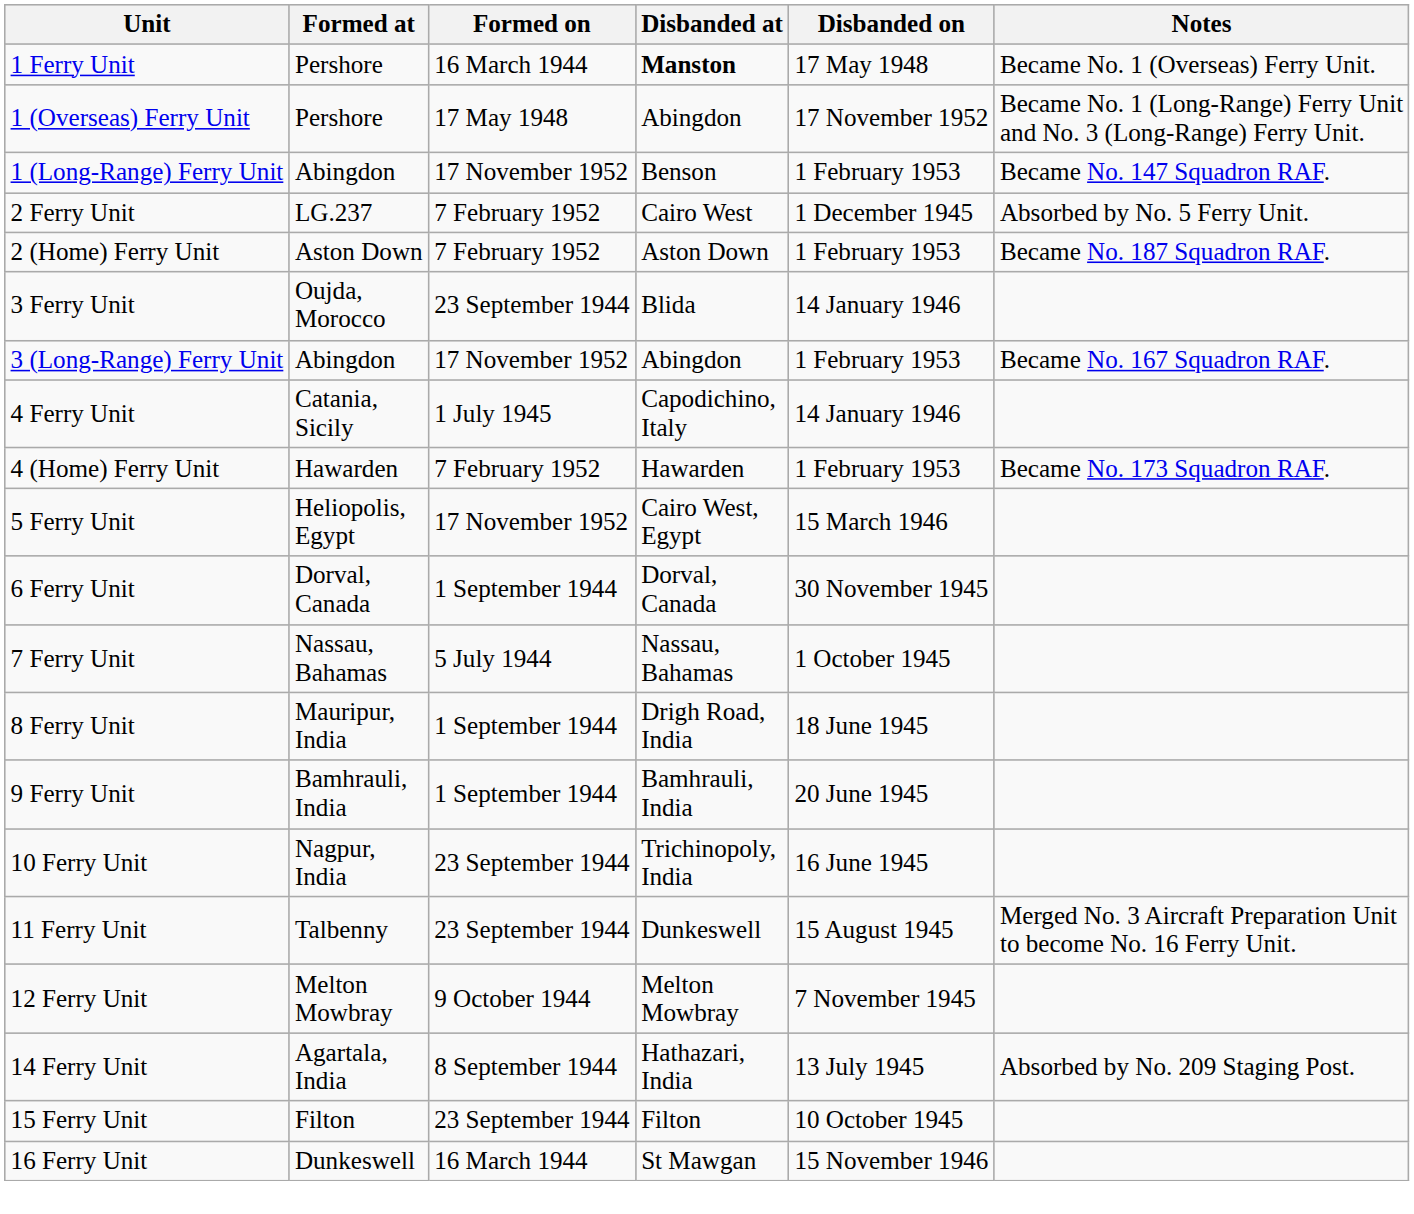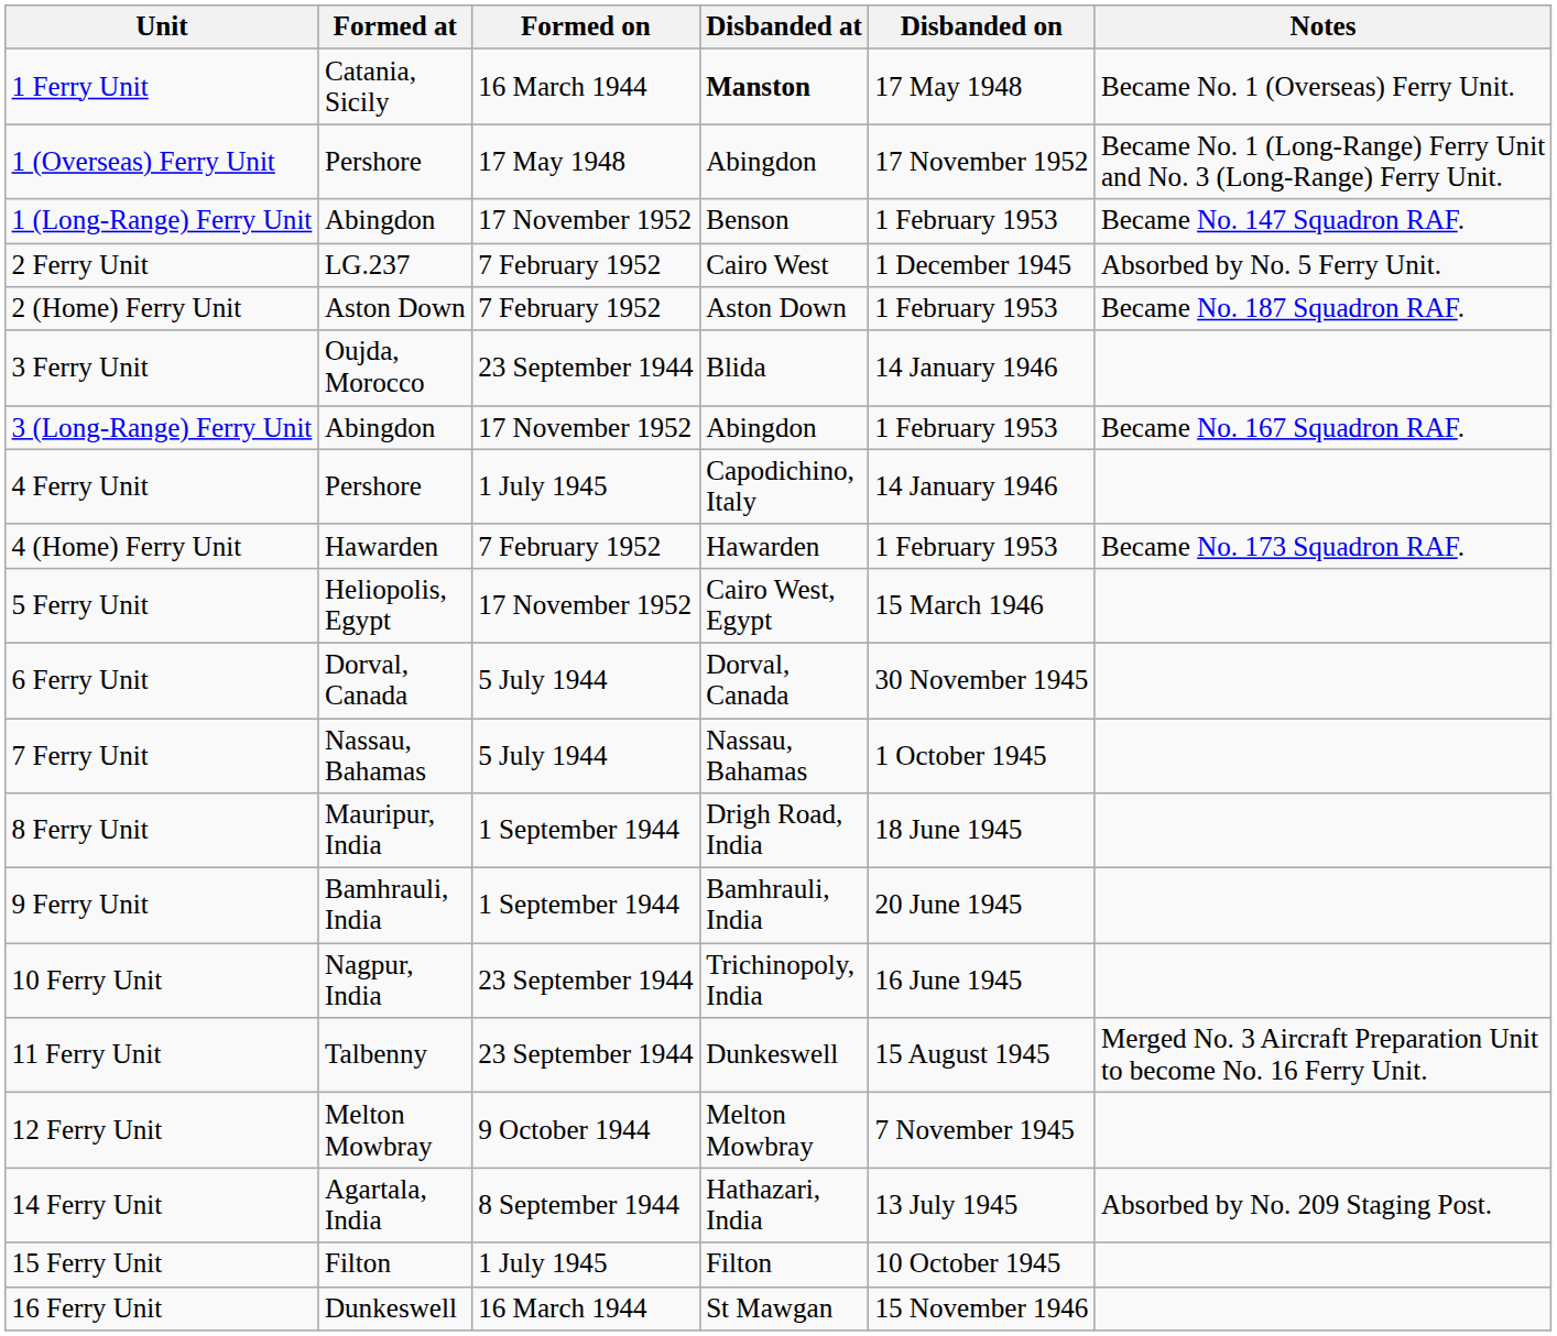1 Ferry Unit | Formed at: Pershore -> Catania, Sicily
4 Ferry Unit | Formed at: Catania, Sicily -> Pershore
6 Ferry Unit | Formed on: 1 September 1944 -> 5 July 1944
15 Ferry Unit | Formed on: 23 September 1944 -> 1 July 1945
